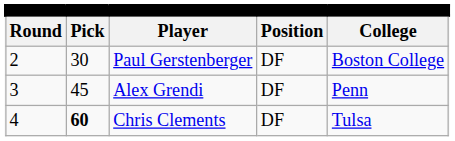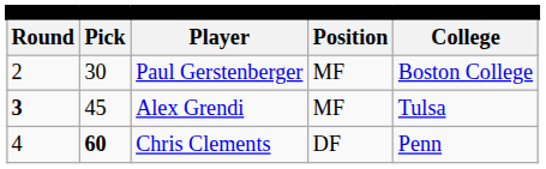Paul Gerstenberger | column 4: DF -> MF
Alex Grendi | column 1: normal -> bold
Alex Grendi | column 4: DF -> MF
Alex Grendi | column 5: Penn -> Tulsa
Chris Clements | column 5: Tulsa -> Penn
